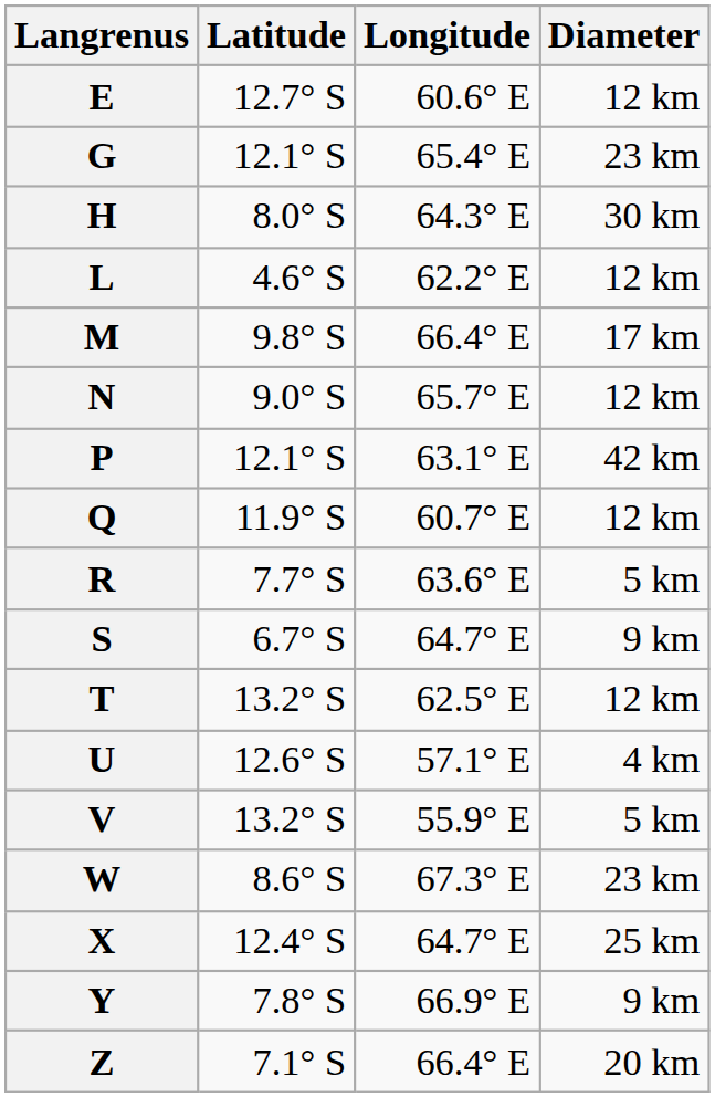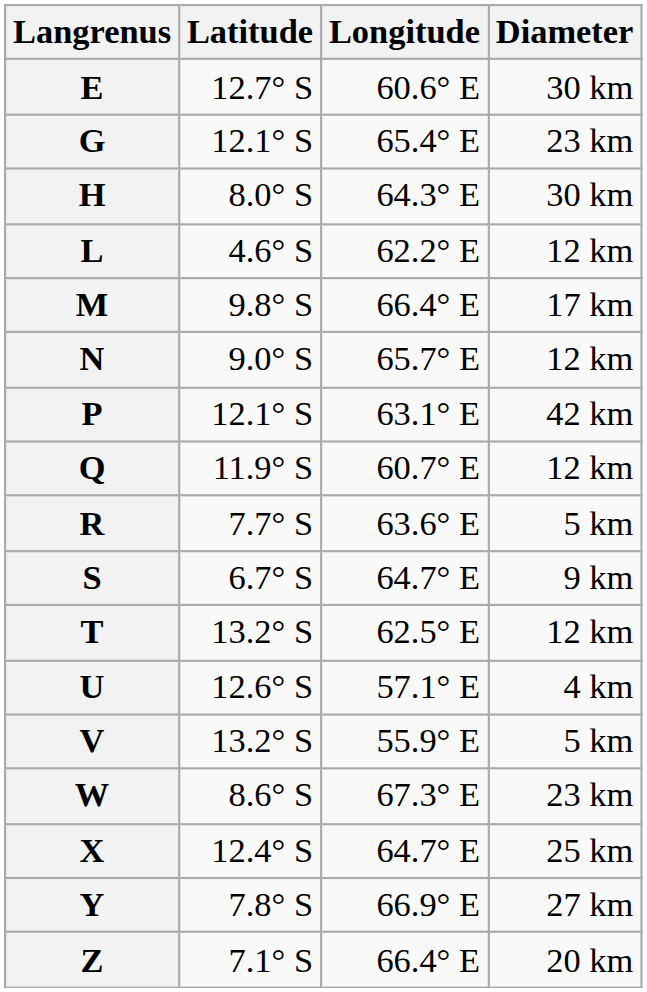E | Diameter: 12 km -> 30 km
Y | Diameter: 9 km -> 27 km
